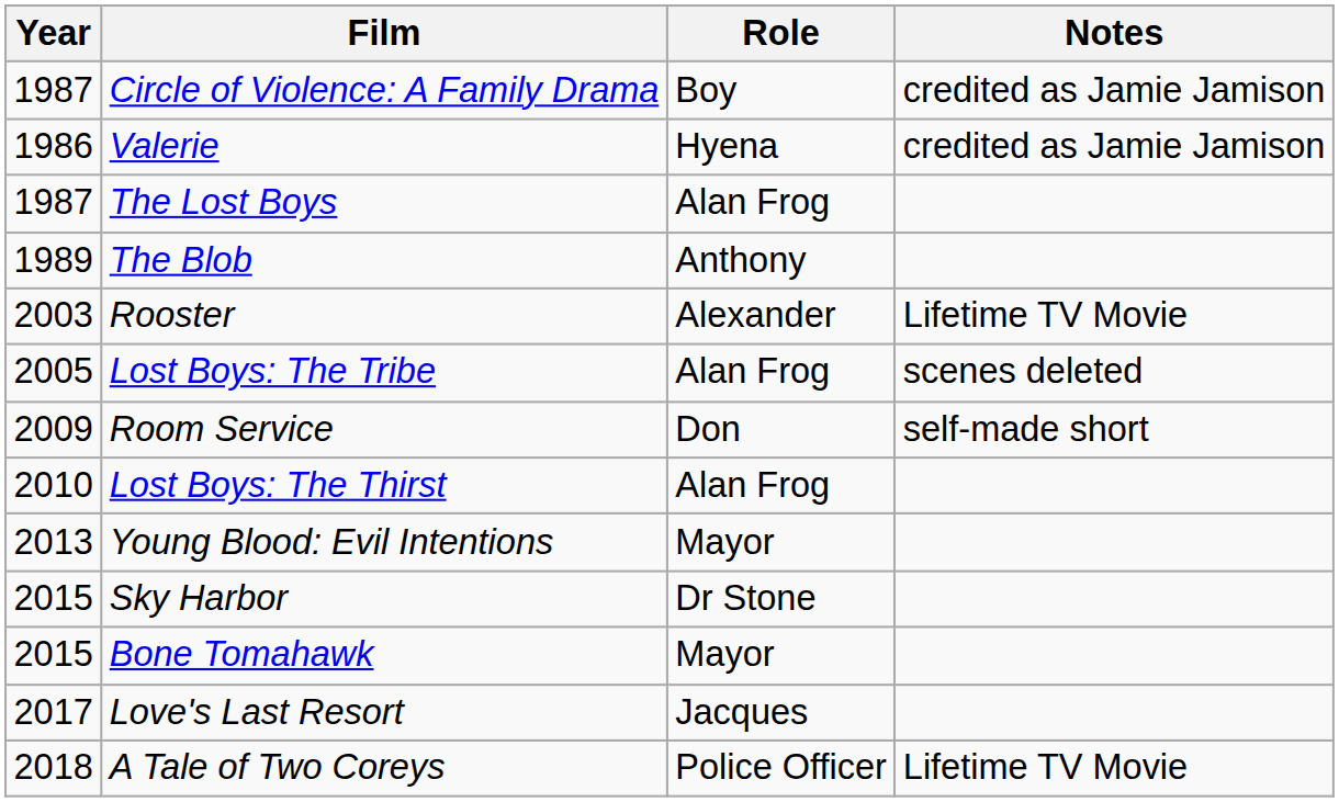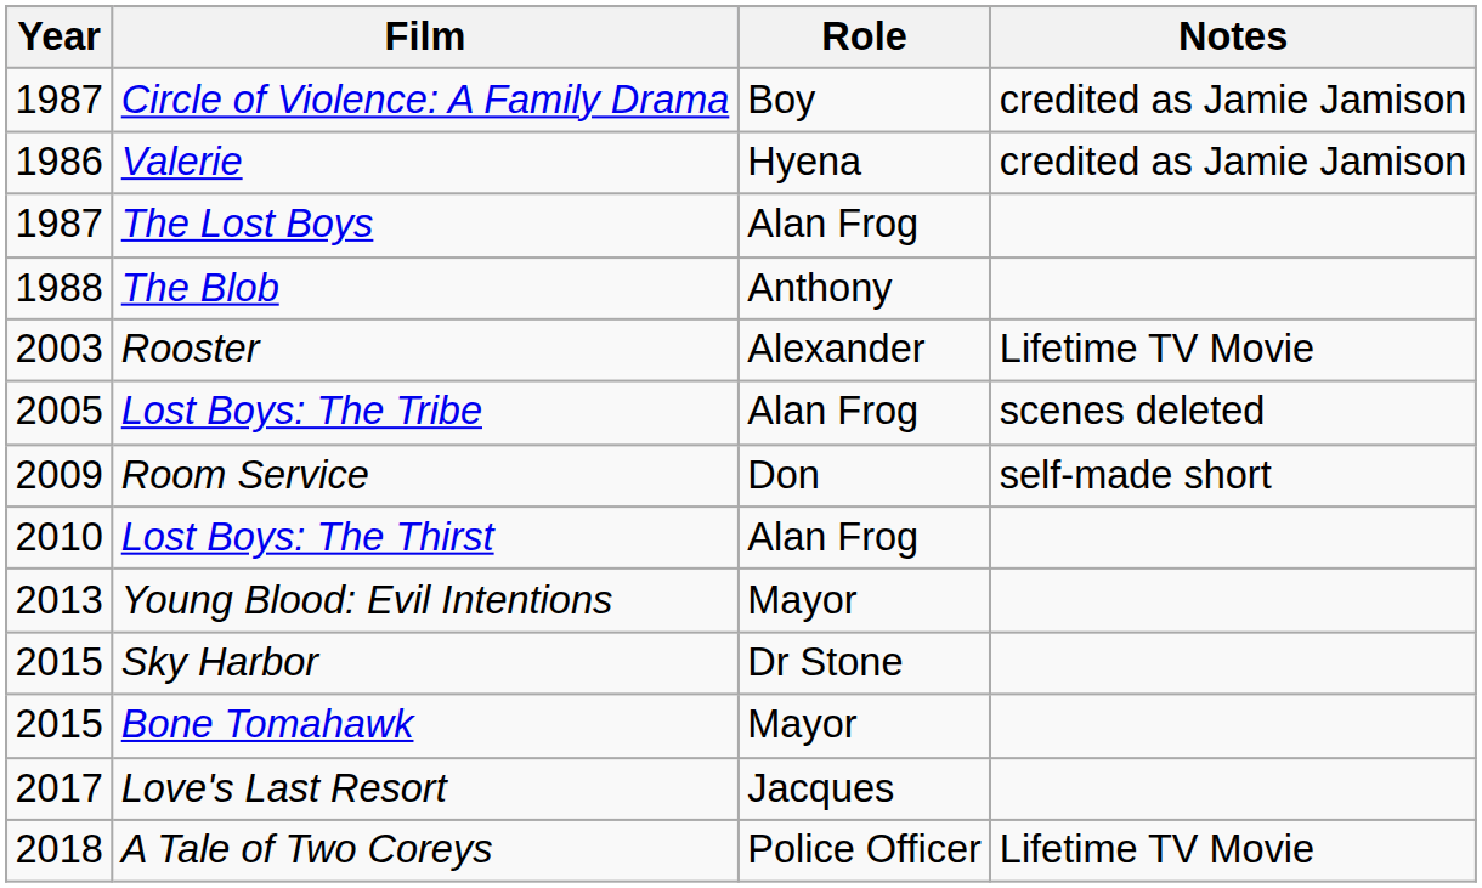The Blob | Year: 1989 -> 1988
